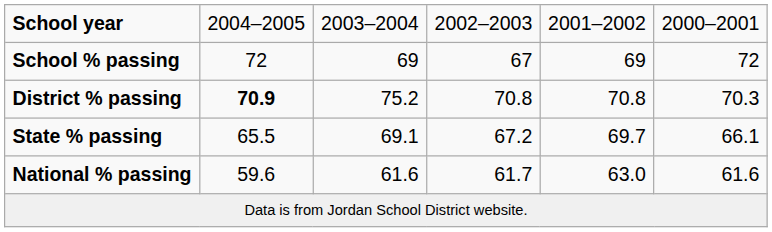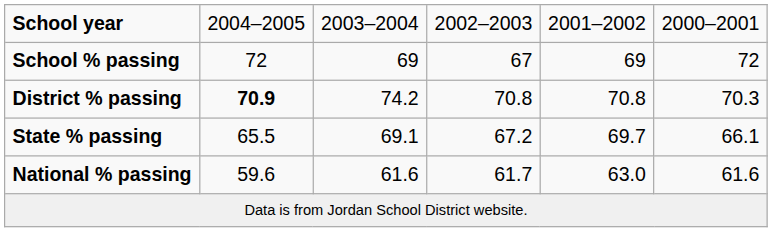District % passing | column 3: 75.2 -> 74.2
